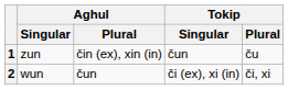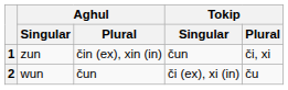1 | Tokip / Plural: ču -> či, xi
2 | Tokip / Plural: či, xi -> ču
